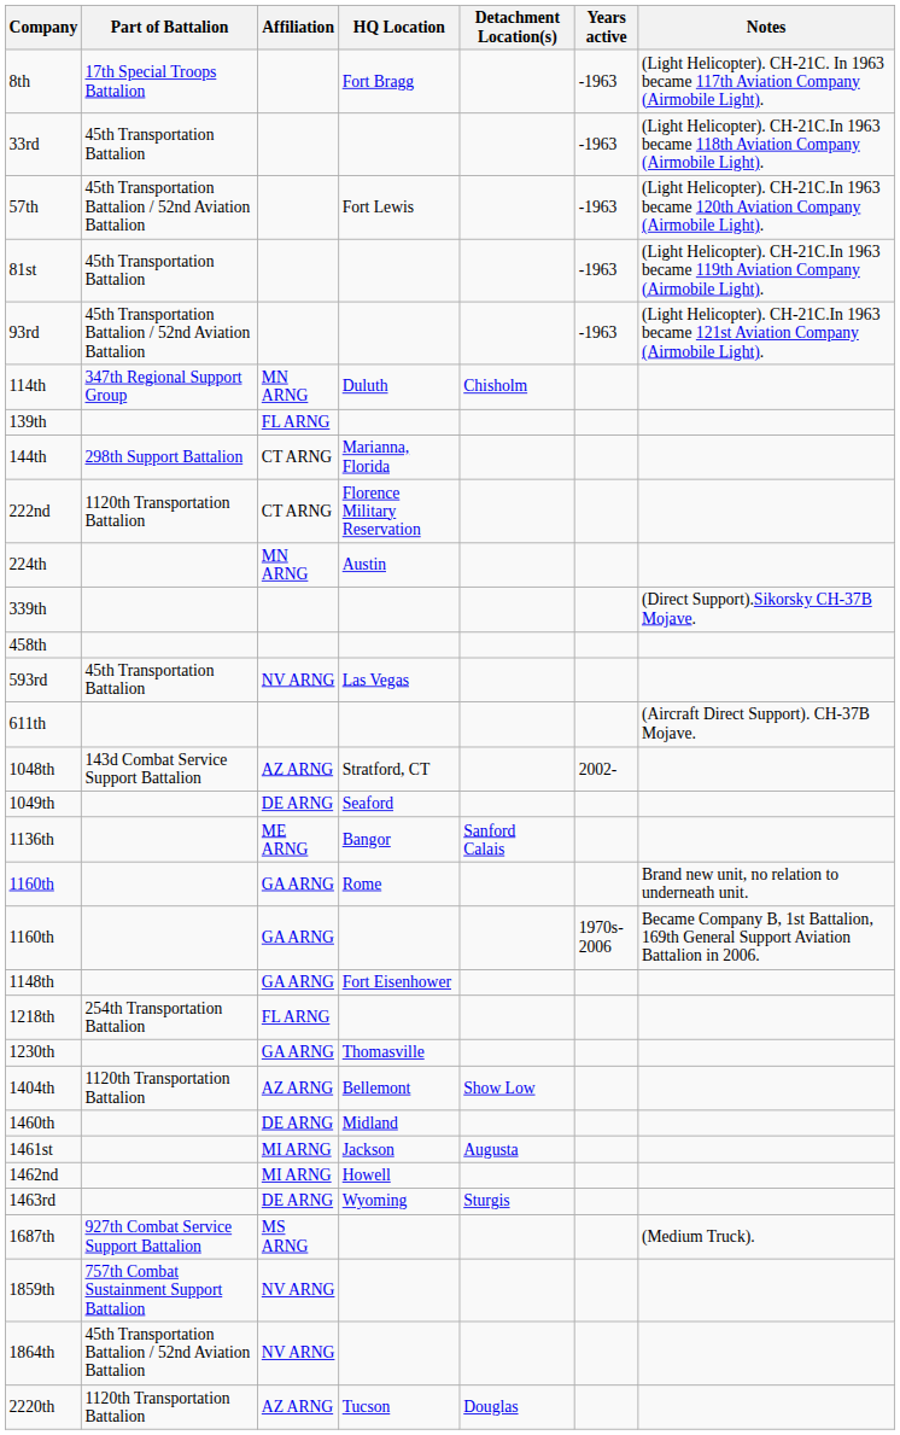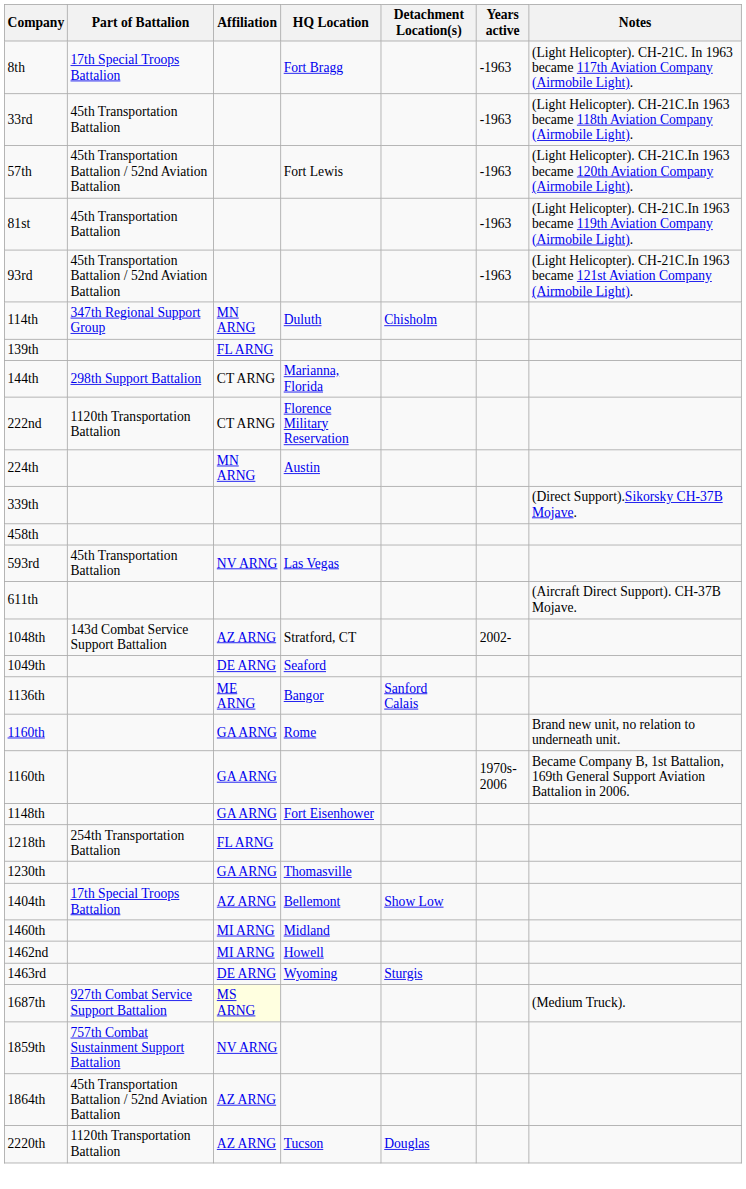1404th | Part of Battalion: 1120th Transportation Battalion -> 17th Special Troops Battalion
1460th | Affiliation: DE ARNG -> MI ARNG
- row: 1461st | MI ARNG | Jackson | Augusta
1687th | Affiliation: no background -> lightyellow background
1864th | Affiliation: NV ARNG -> AZ ARNG
